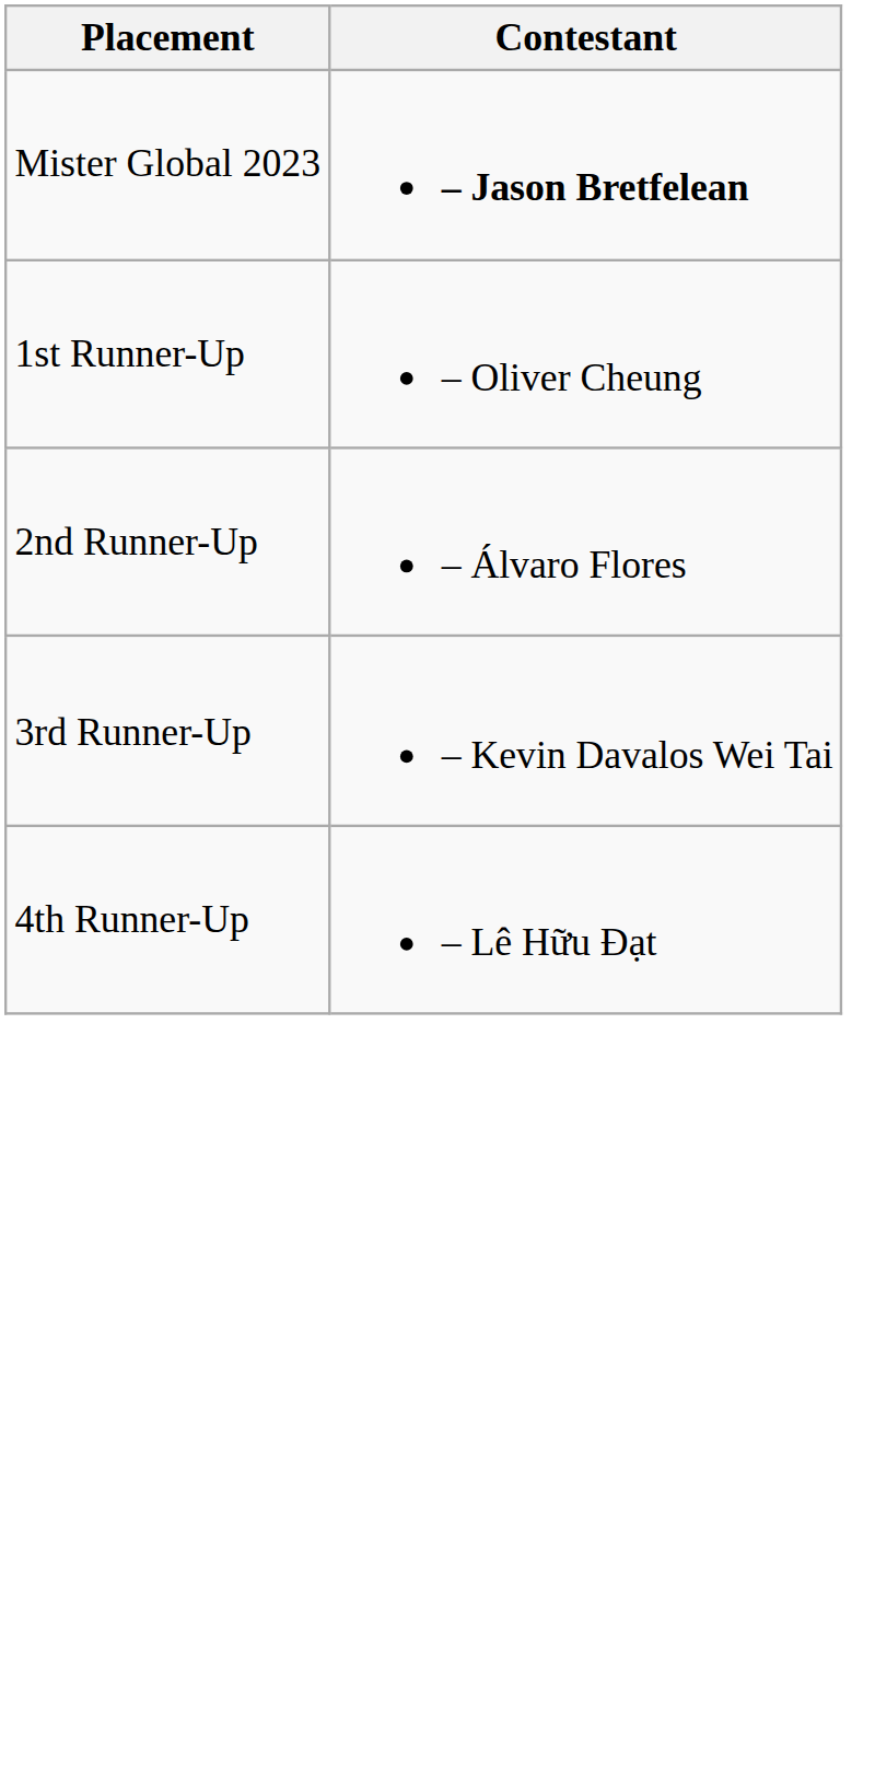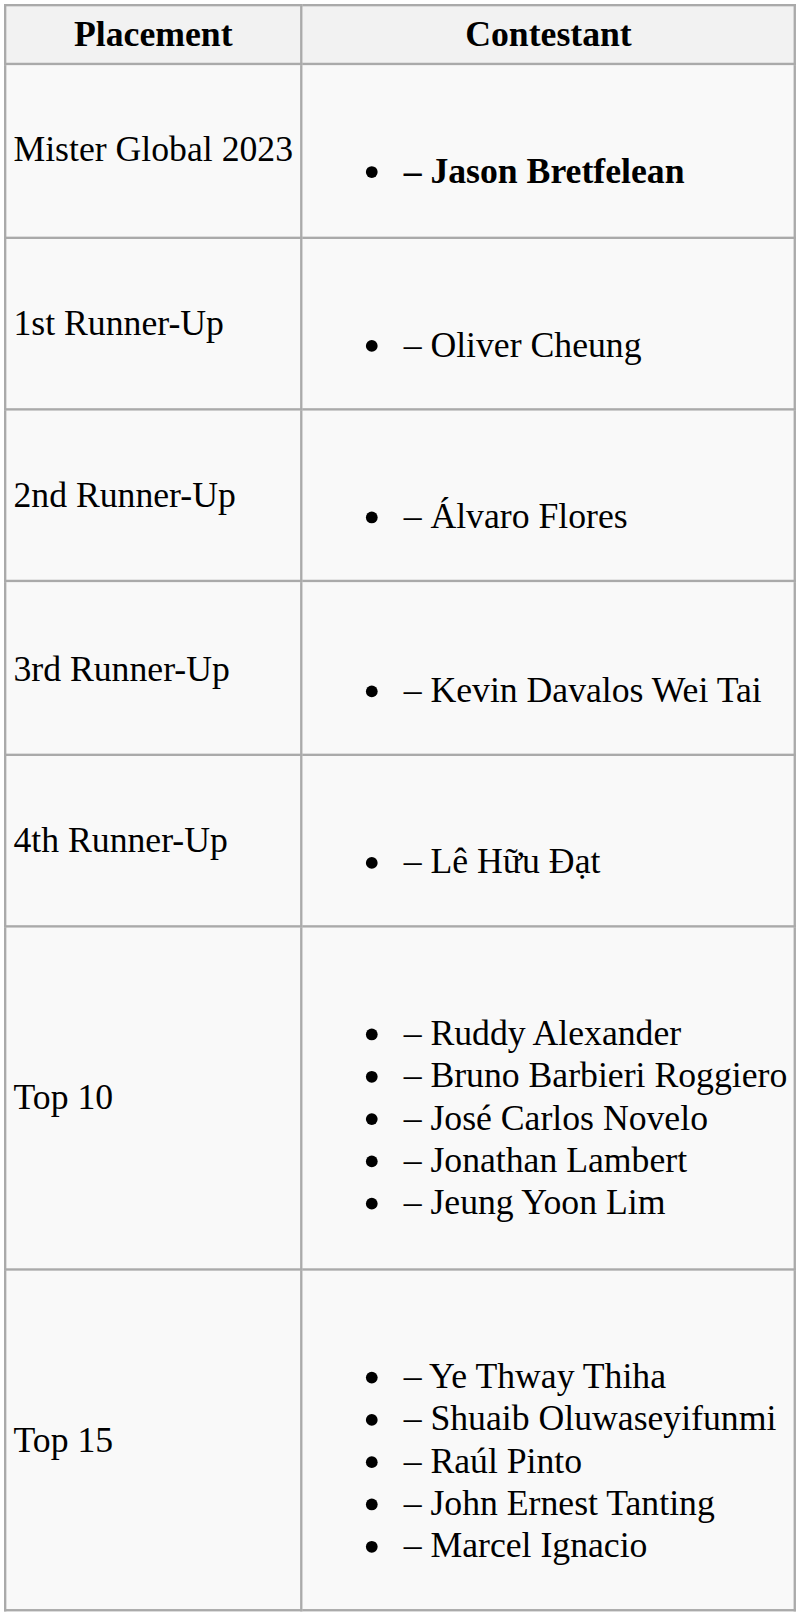+ row: Top 10 | – Ruddy Alexander – Bruno Barbieri Roggiero – José Carlos Novelo – Jonathan Lambert – Jeung Yoon Lim
+ row: Top 15 | – Ye Thway Thiha – Shuaib Oluwaseyifunmi – Raúl Pinto – John Ernest Tanting – Marcel Ignacio
